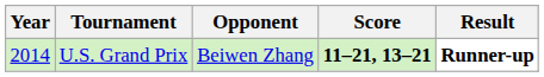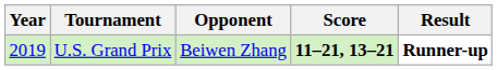U.S. Grand Prix | Year: 2014 -> 2019
